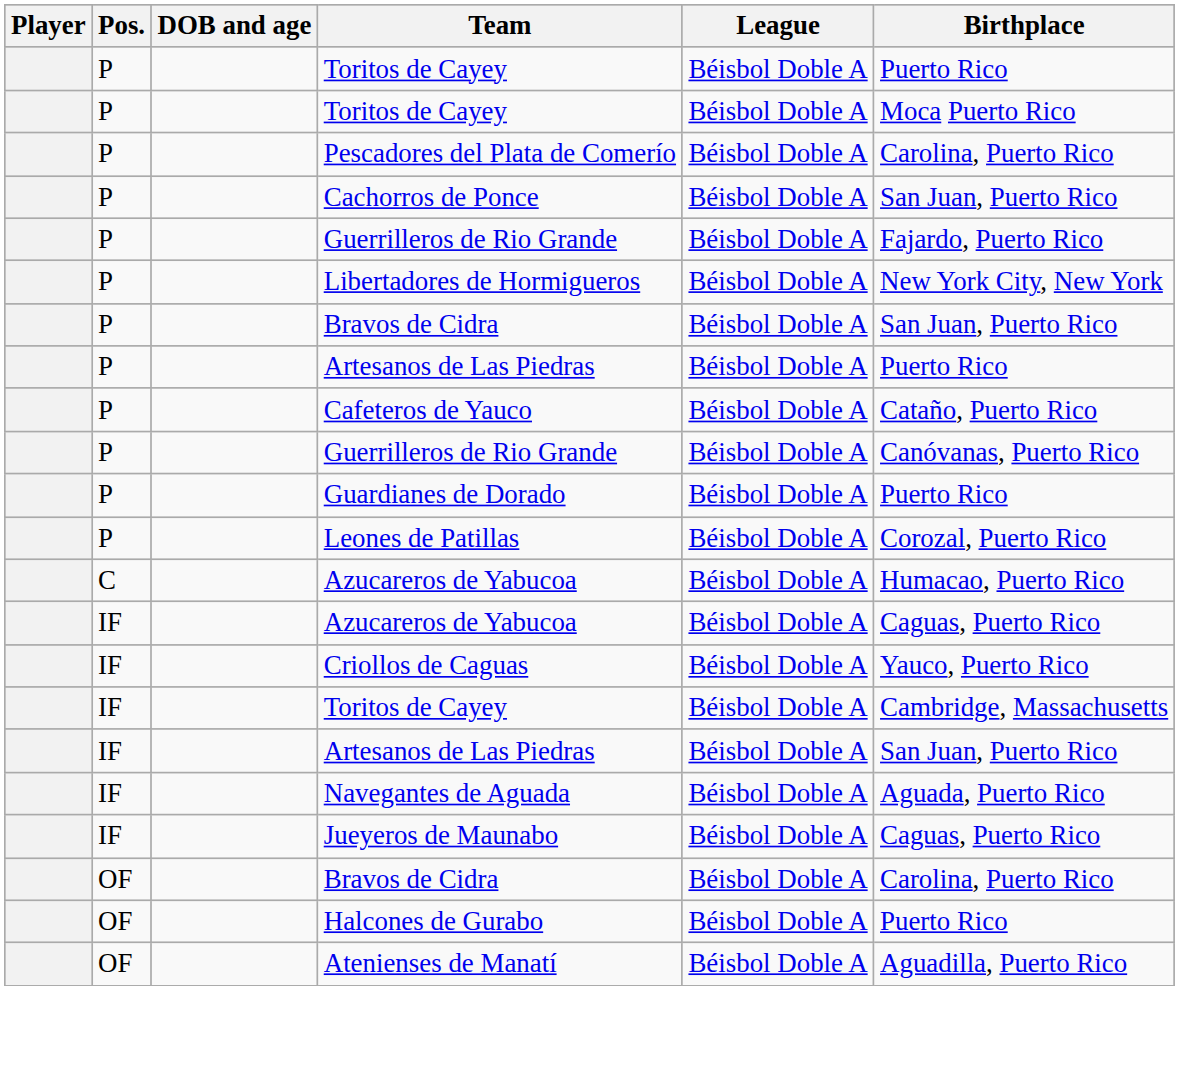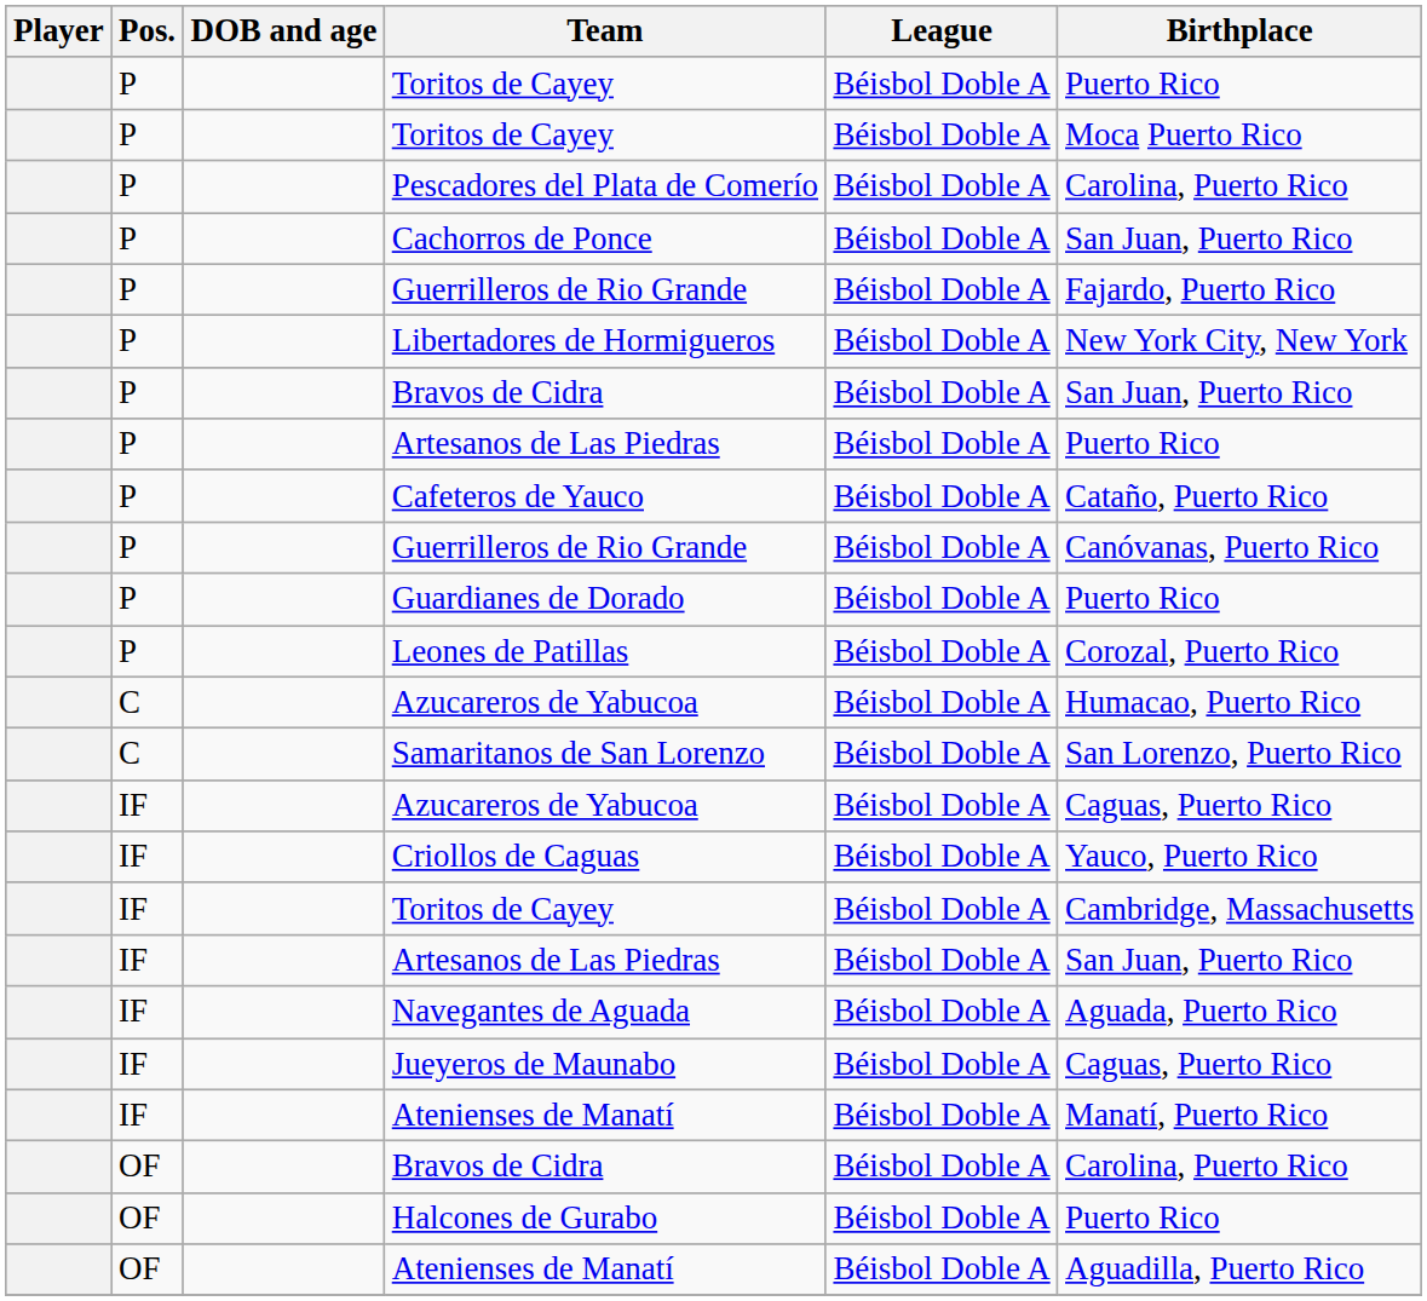+ row: C | Samaritanos de San Lorenzo | Béisbol Doble A | San Lorenzo, Puerto Rico
+ row: IF | Atenienses de Manatí | Béisbol Doble A | Manatí, Puerto Rico
